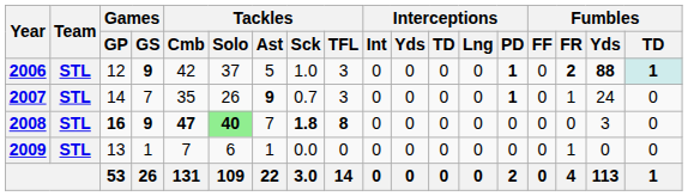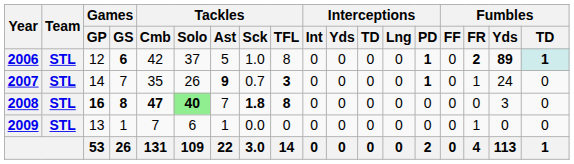2006 | Games / GS: 9 -> 6
2006 | Tackles / TFL: 3 -> 8
2006 | Fumbles / Yds: 88 -> 89
2007 | Tackles / TFL: normal -> bold
2008 | Games / GS: 9 -> 8
